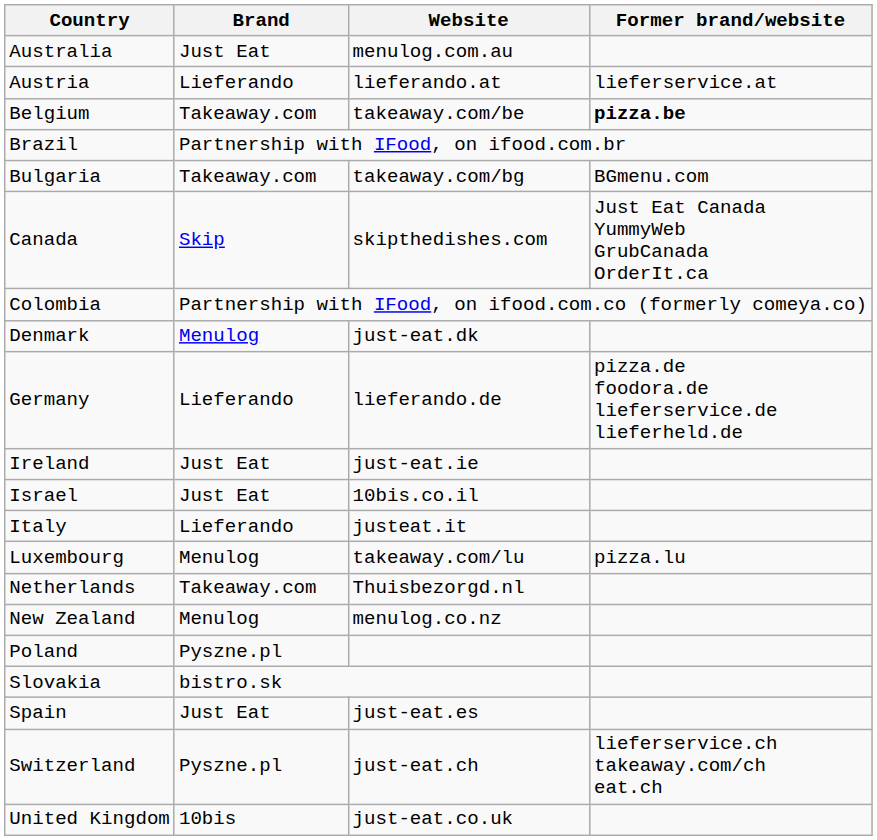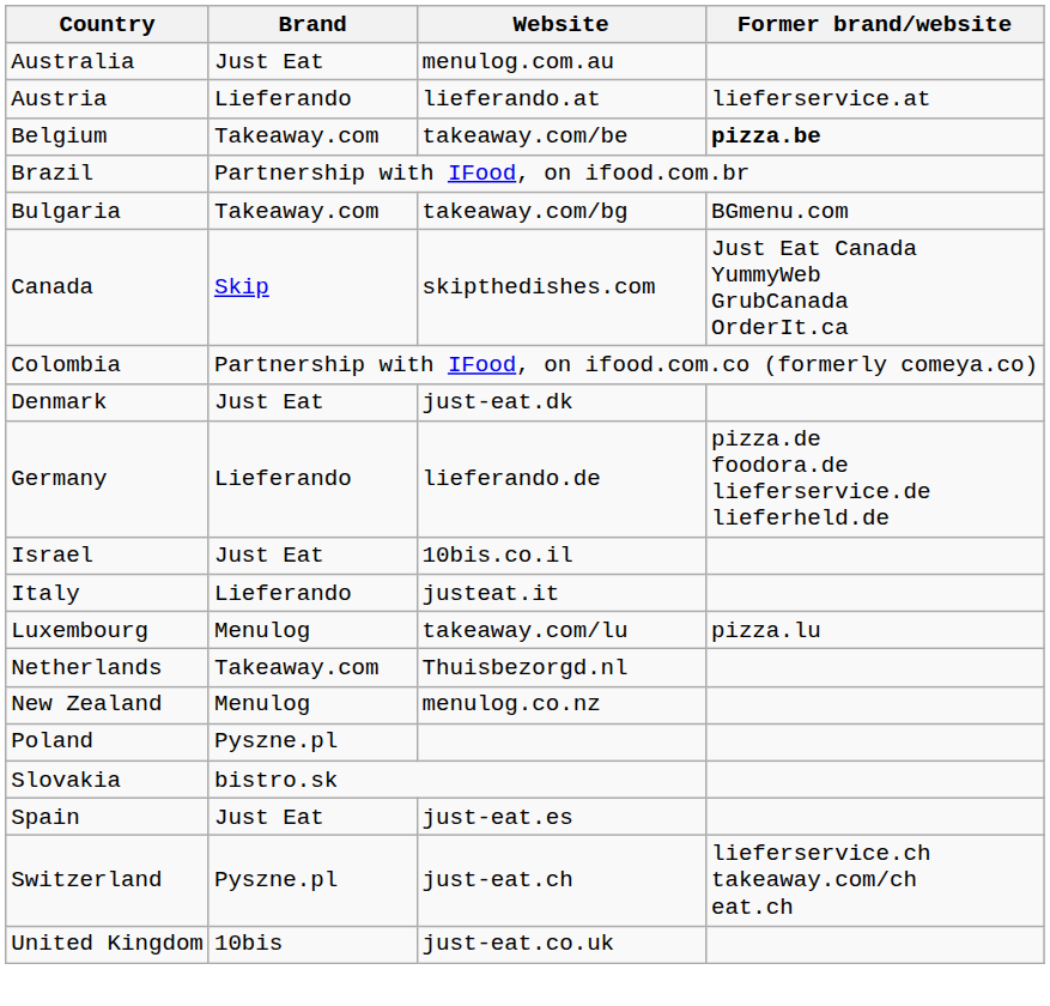Denmark | Brand: Menulog -> Just Eat
- row: Ireland | Just Eat | just-eat.ie
